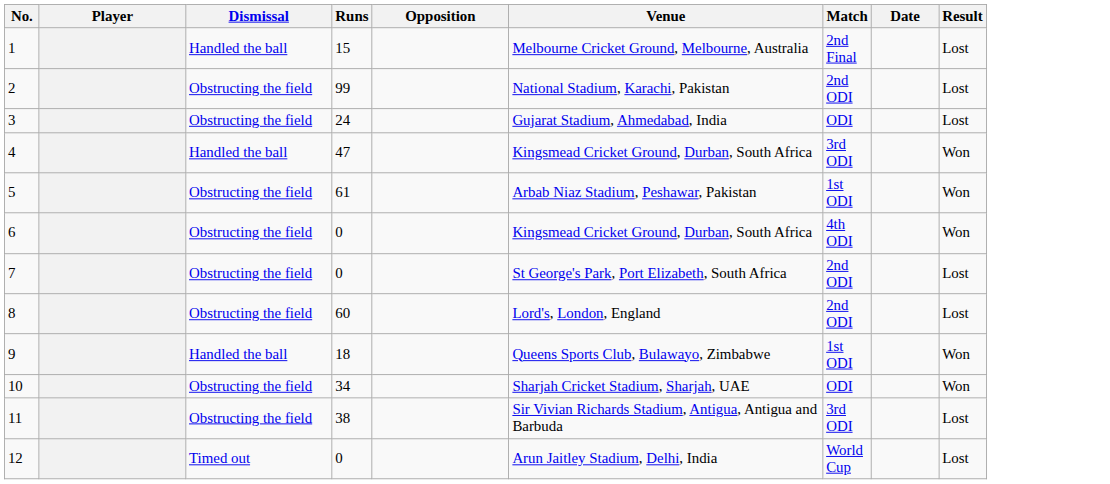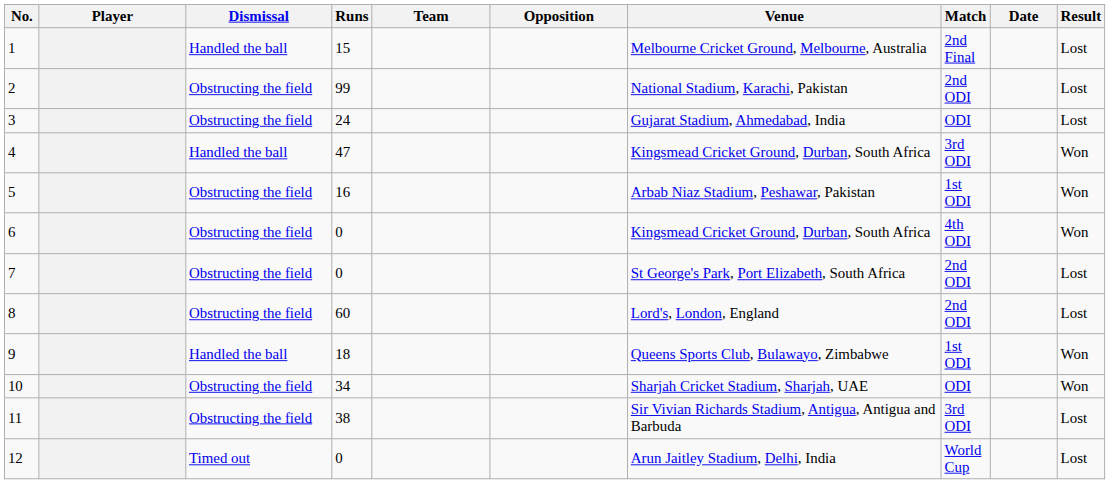+ column: Team
5 | Runs: 61 -> 16
